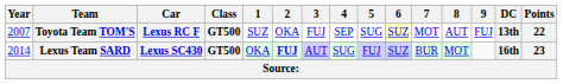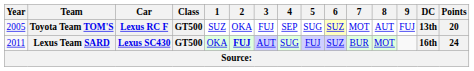Toyota Team TOM'S | Year: 2007 -> 2005
Toyota Team TOM'S | Points: 22 -> 20
Lexus Team SARD | Year: 2014 -> 2011
Lexus Team SARD | Points: 23 -> 24
